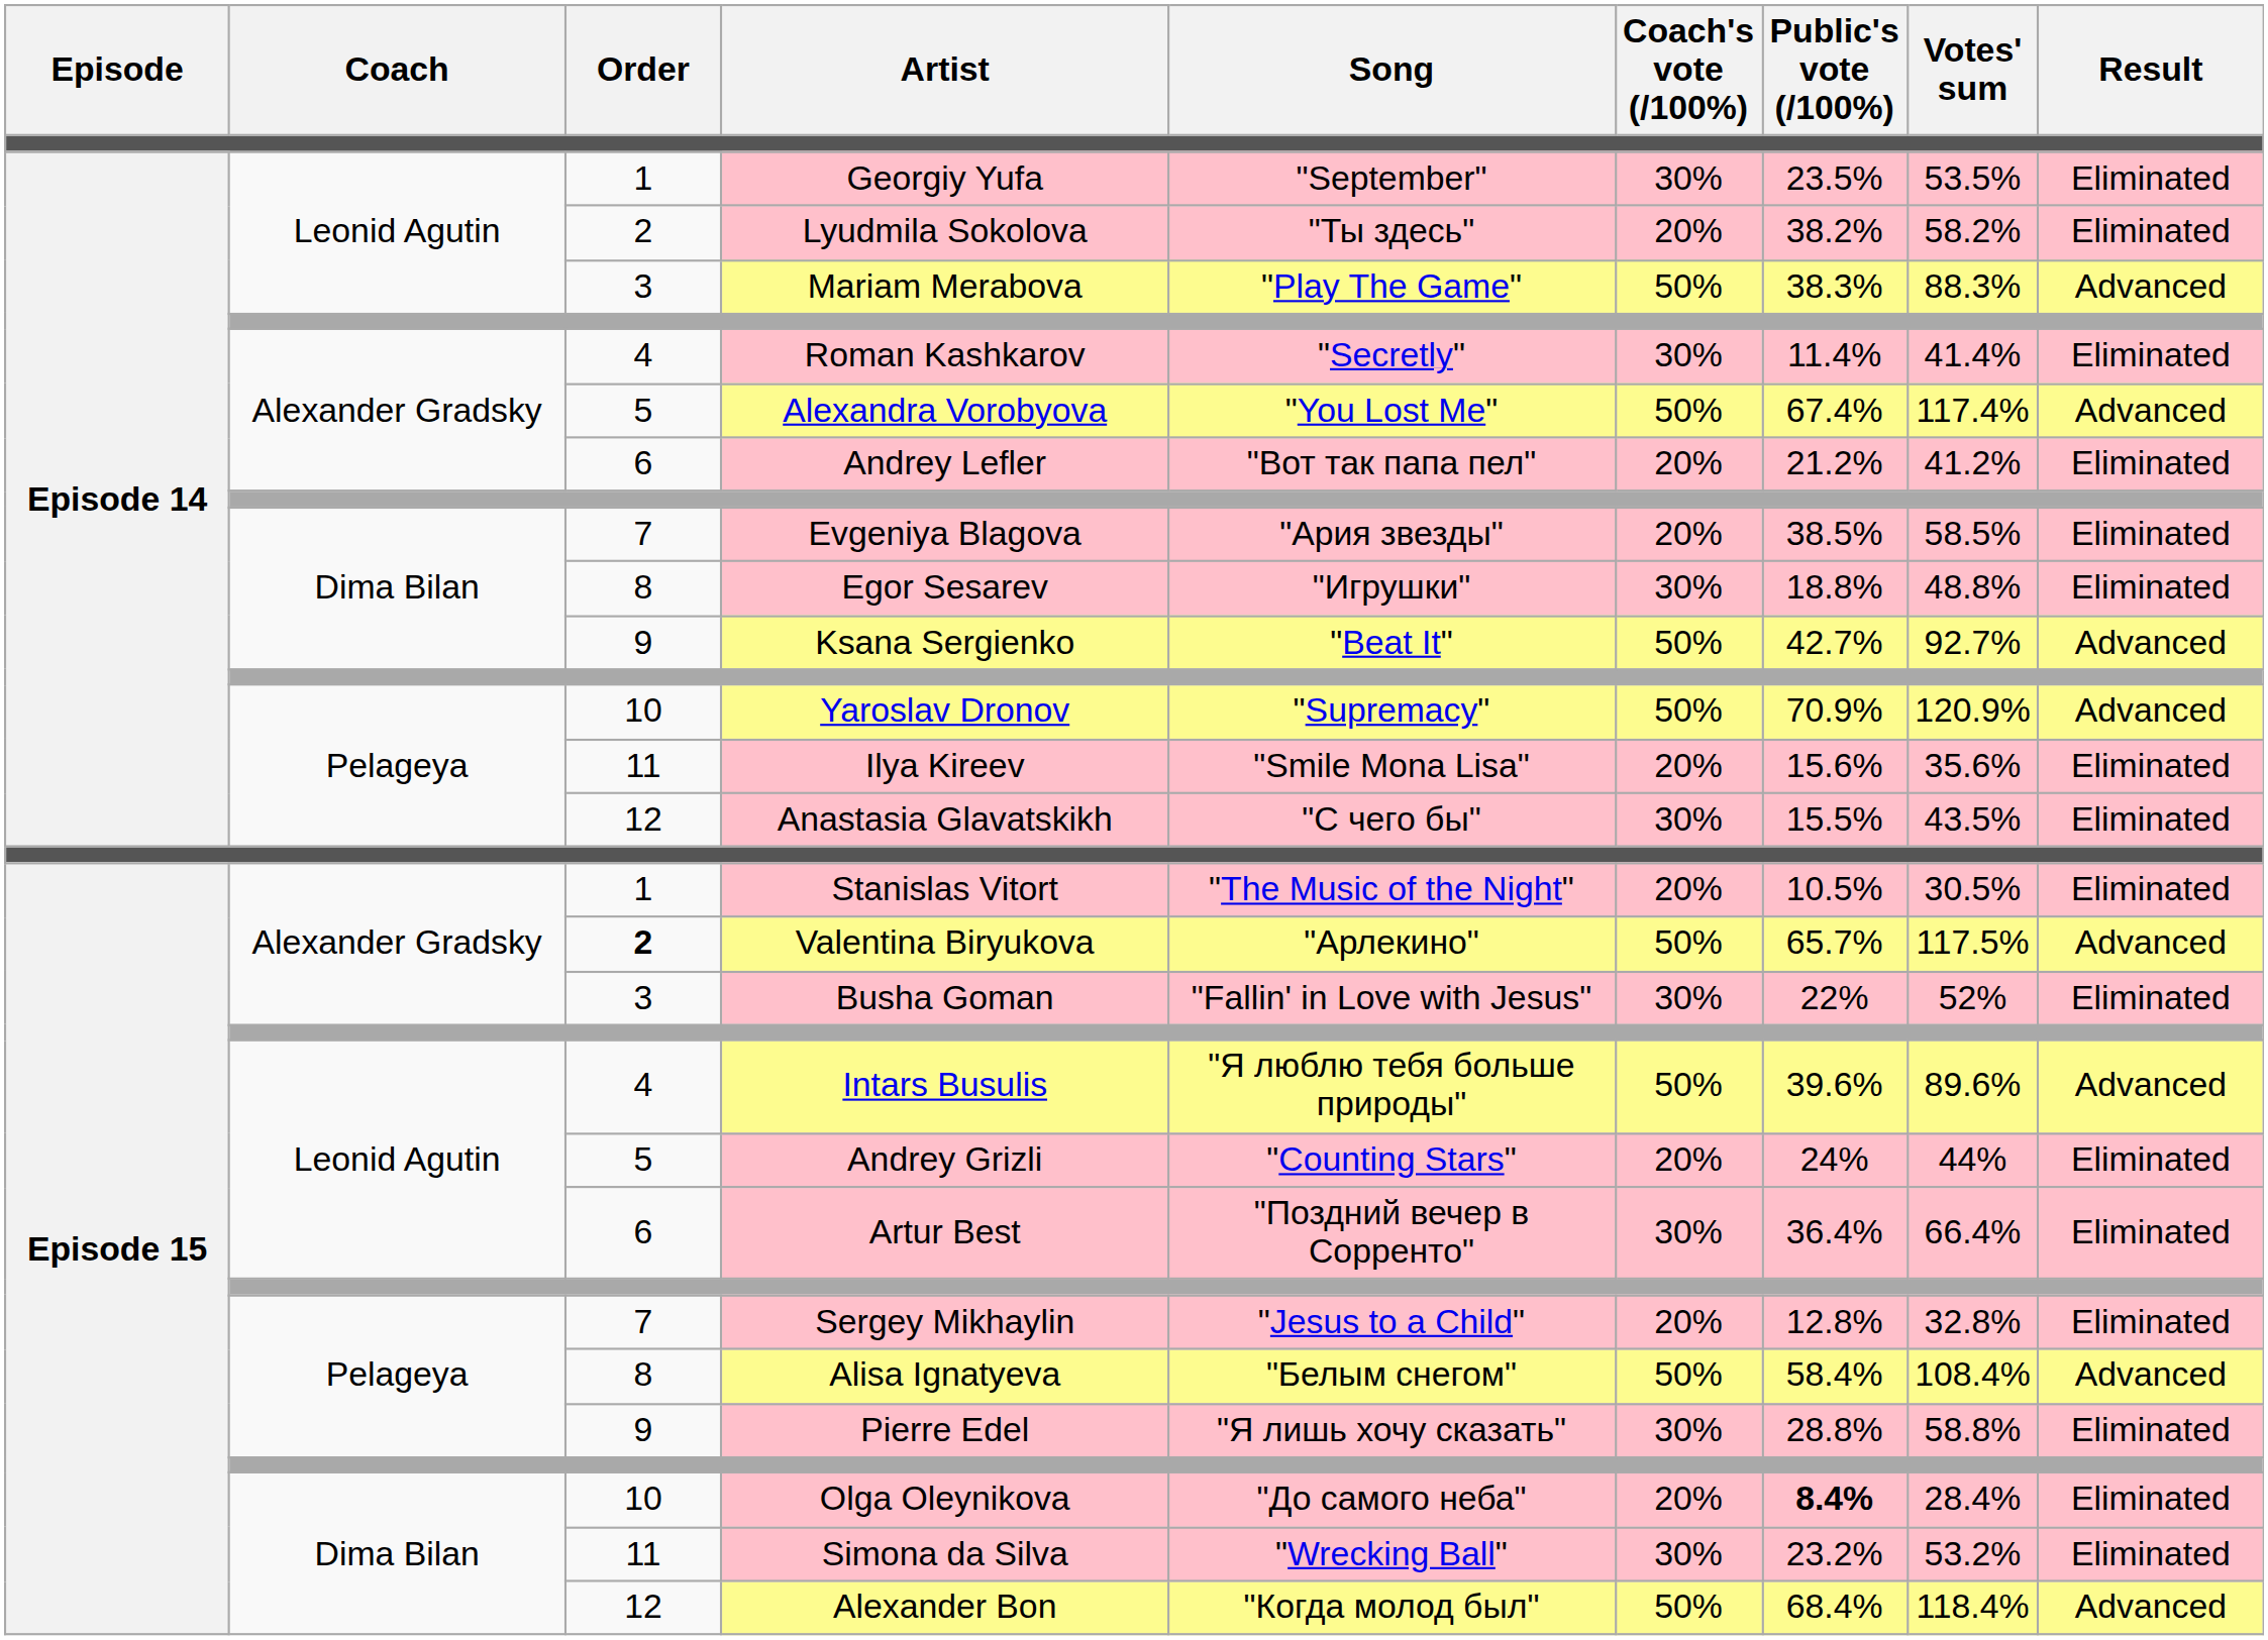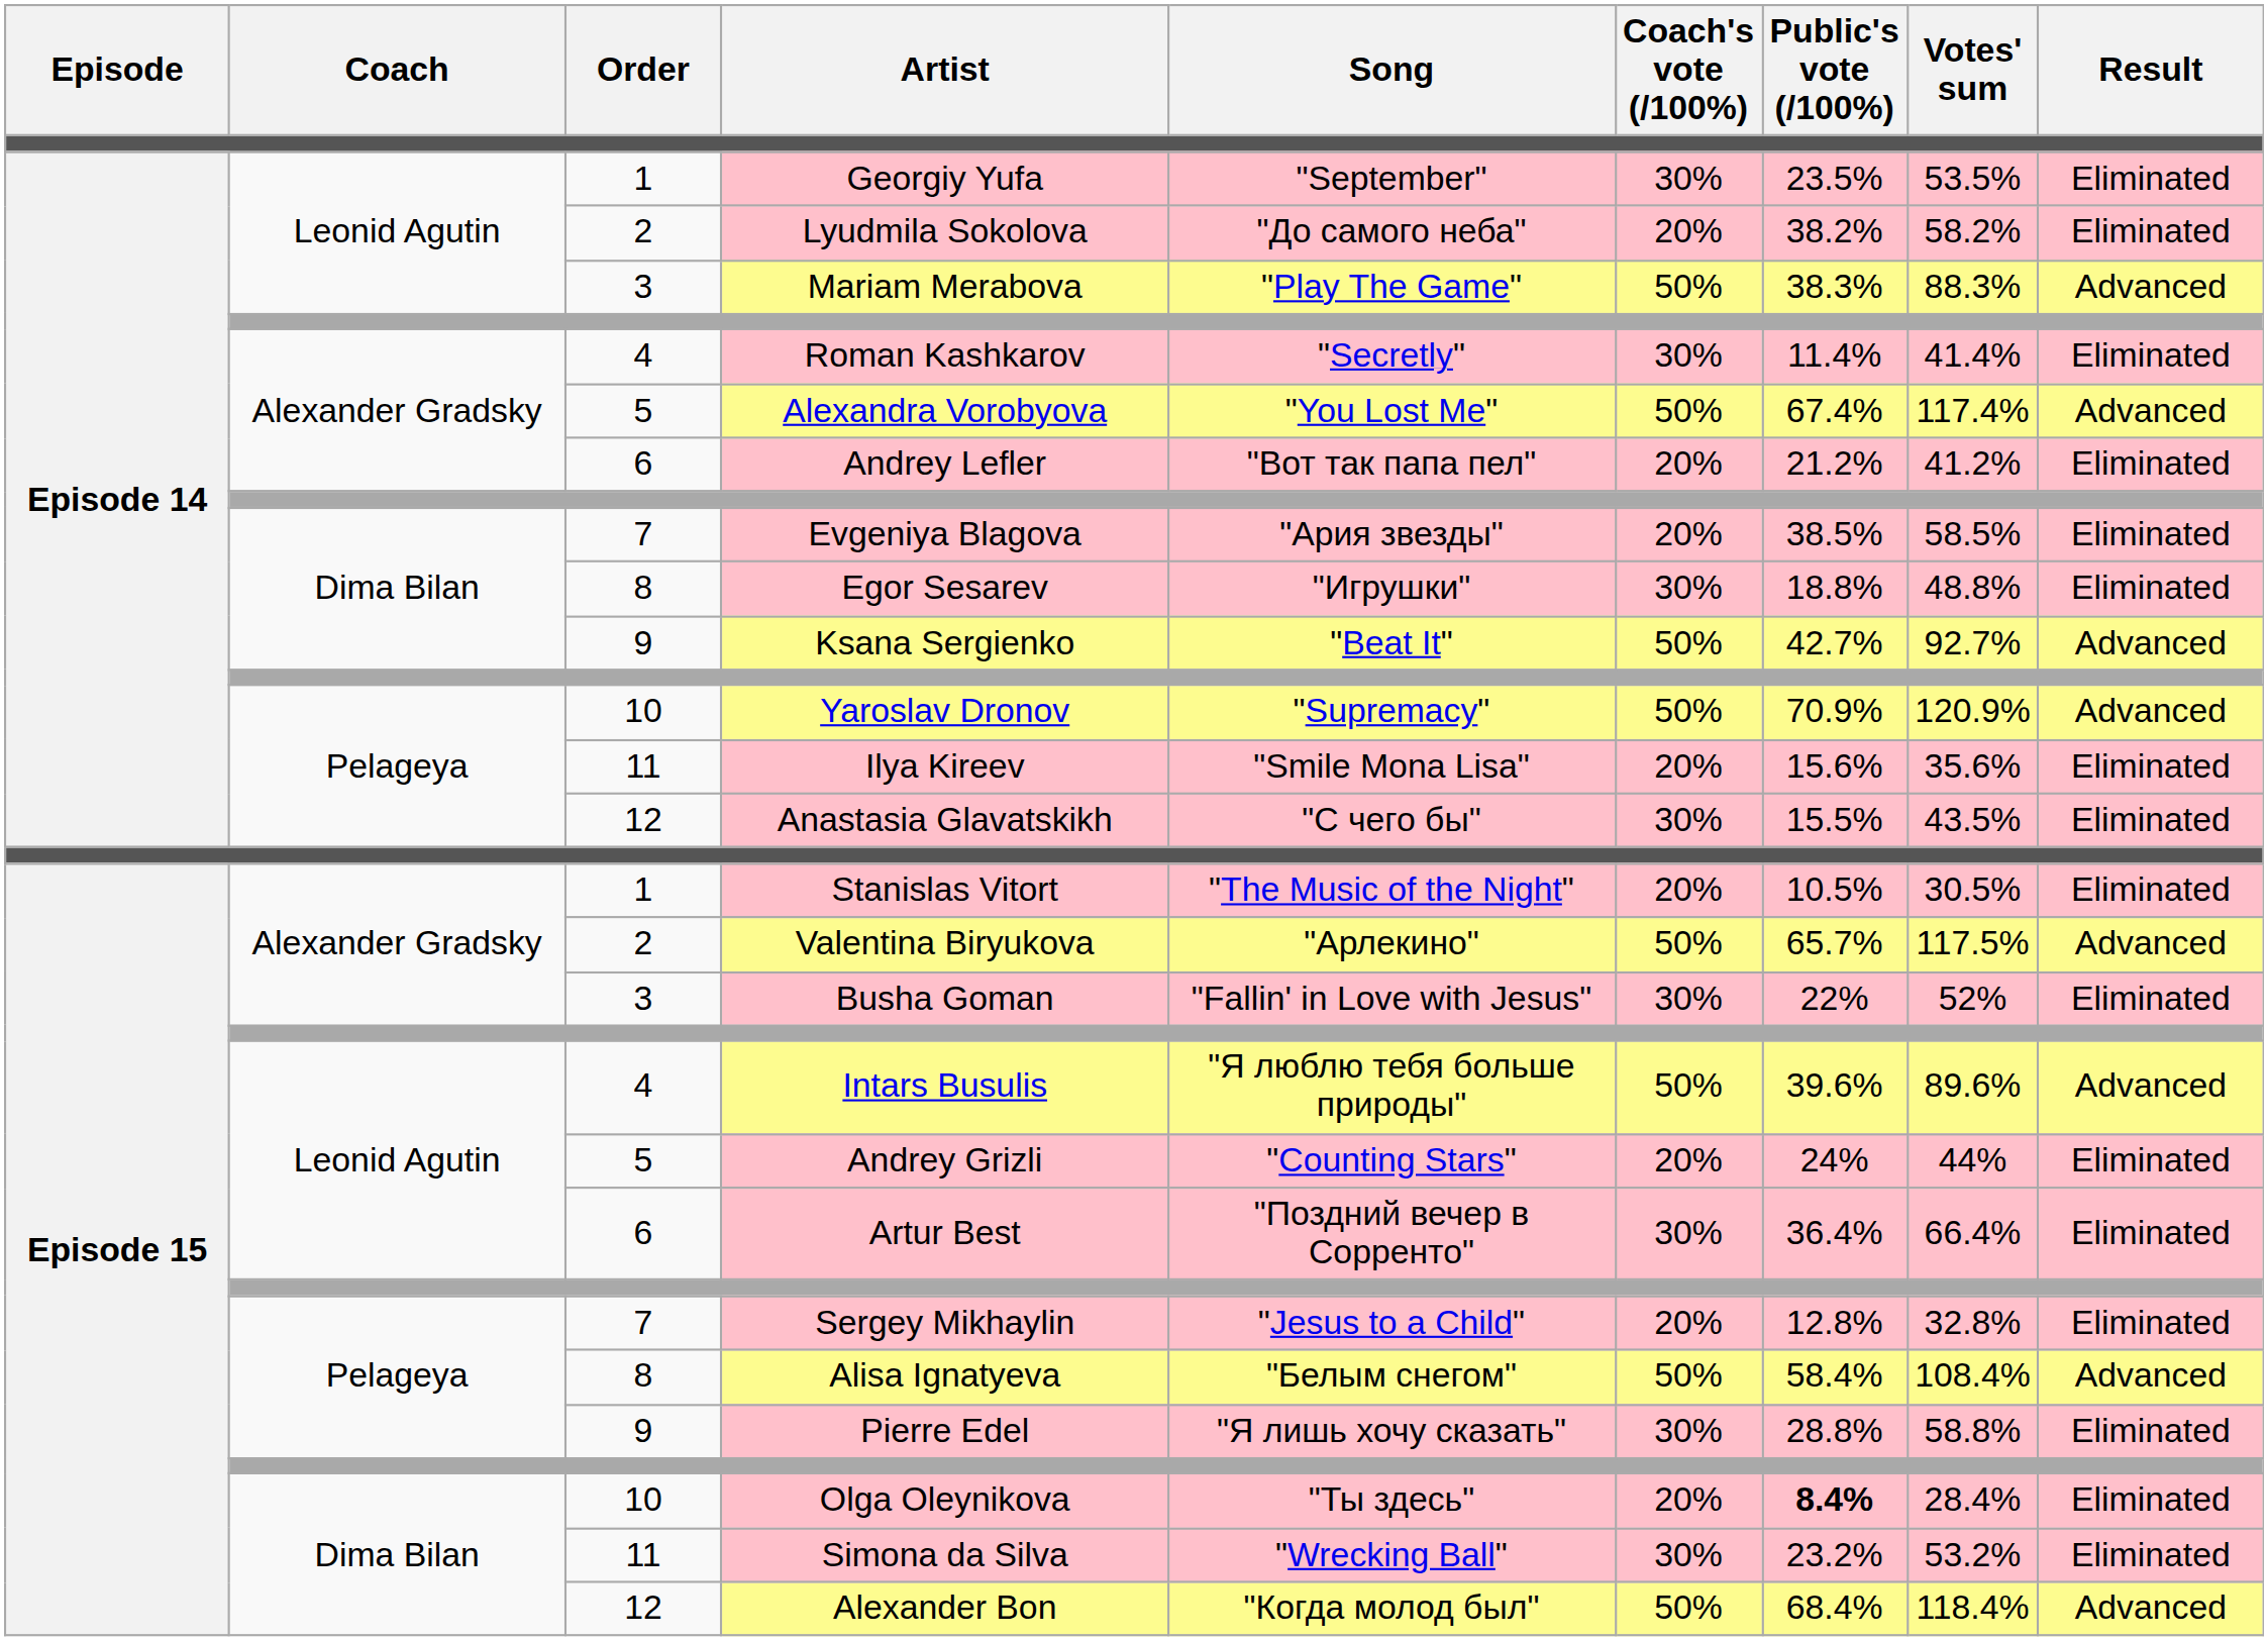Lyudmila Sokolova | Song: "Ты здесь" -> "До самого неба"
Valentina Biryukova | Order: bold -> normal
Olga Oleynikova | Song: "До самого неба" -> "Ты здесь"
